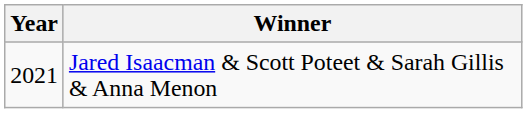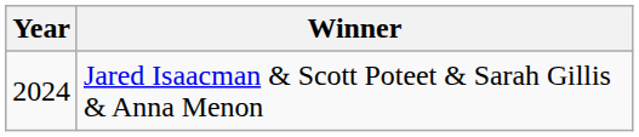Jared Isaacman & Scott Poteet & Sarah Gillis & Anna Menon | Year: 2021 -> 2024
